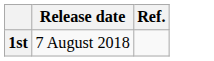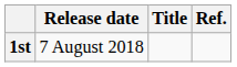+ column: Title
